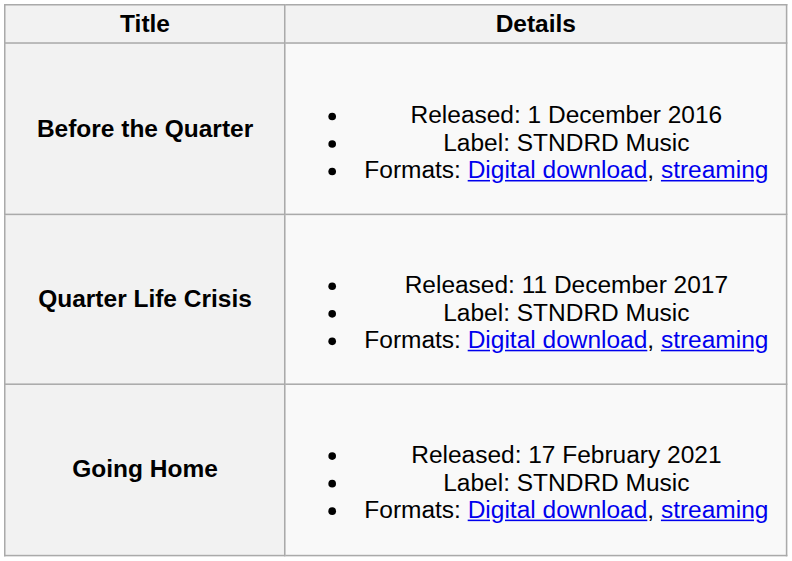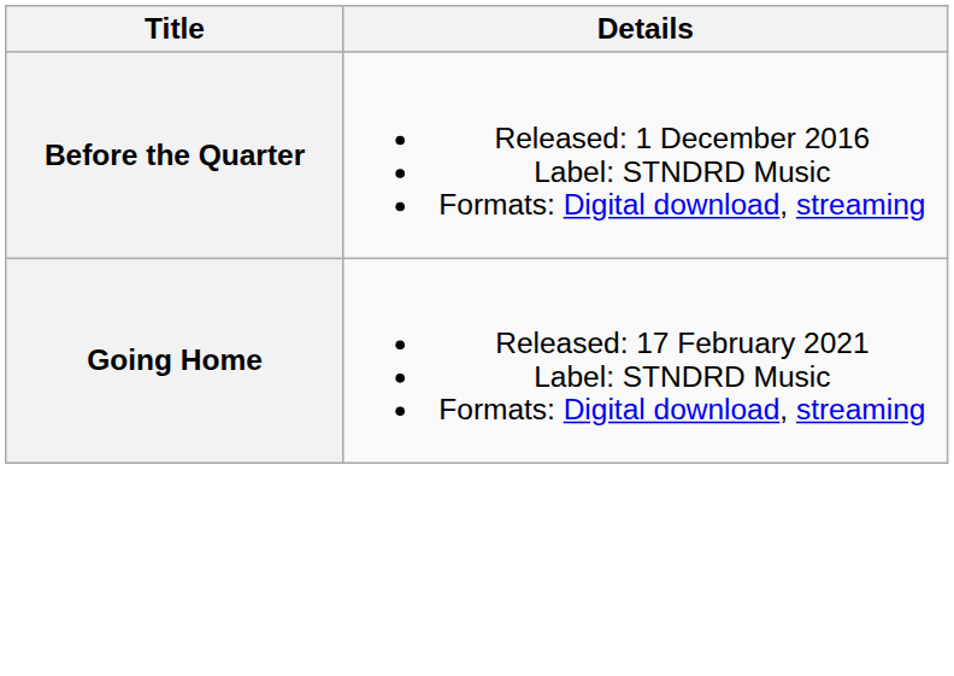- row: Quarter Life Crisis | Released: 11 December 2017 Label: STNDRD Music Formats: Digital download, streaming
